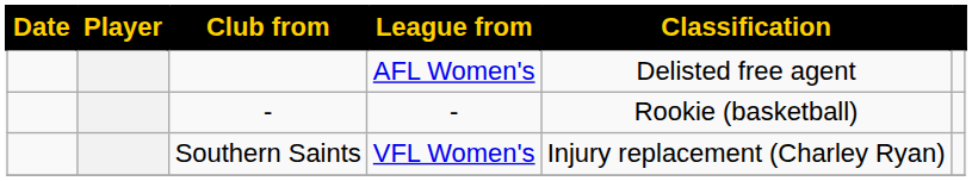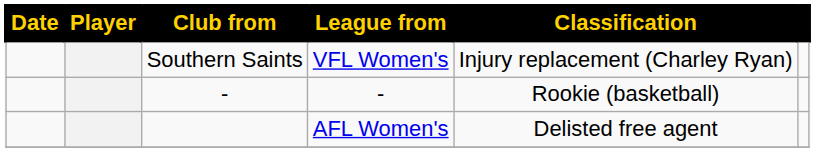rows swapped: AFL Women's <-> VFL Women's
